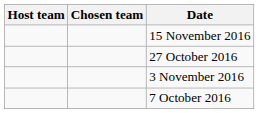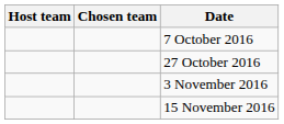rows swapped: 7 October 2016 <-> 15 November 2016
